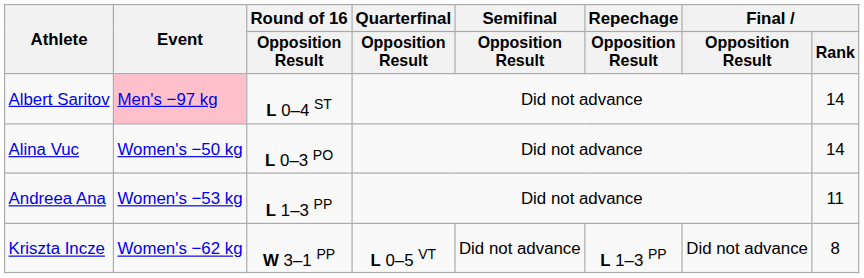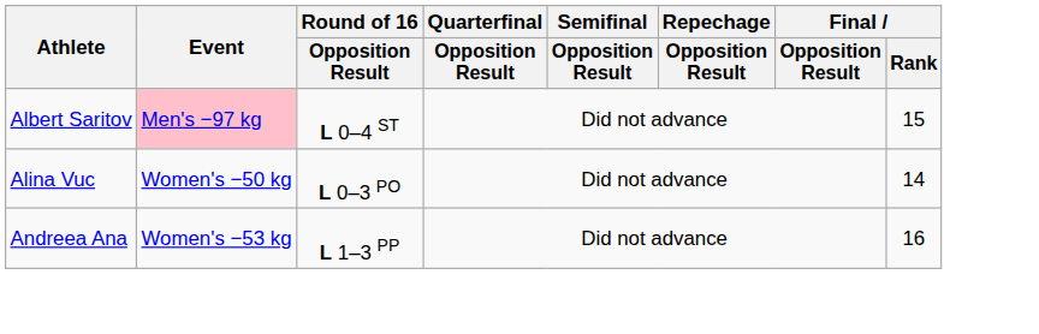Albert Saritov | Final / Rank: 14 -> 15
Andreea Ana | Final / Rank: 11 -> 16
- row: Kriszta Incze | Women's −62 kg | W 3–1 PP | L 0–5 VT | Did not advance | L 1–3 PP | Did not advance | 8
